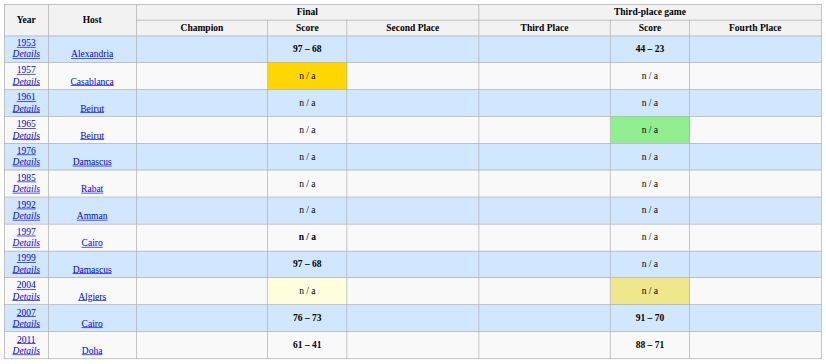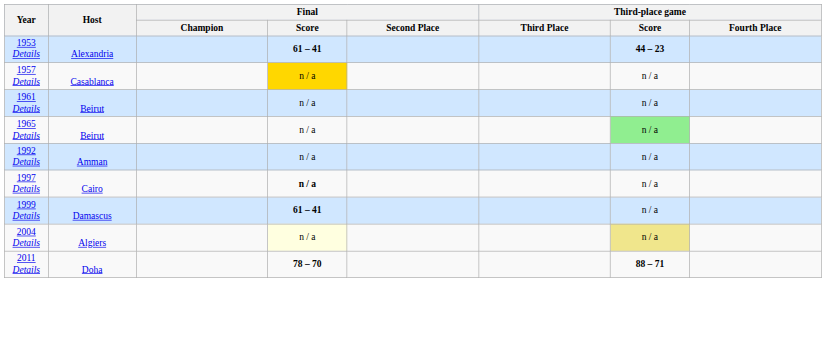1953 Details | Final / Score: 97 – 68 -> 61 – 41
- row: 1976 Details | Damascus | n / a | n / a
- row: 1985 Details | Rabat | n / a | n / a
1999 Details | Final / Score: 97 – 68 -> 61 – 41
- row: 2007 Details | Cairo | 76 – 73 | 91 – 70
2011 Details | Final / Score: 61 – 41 -> 78 – 70
